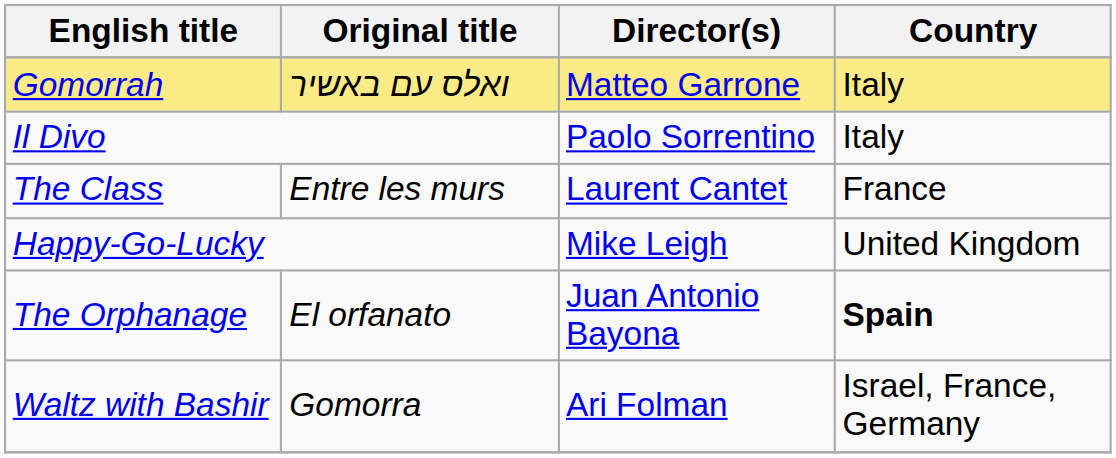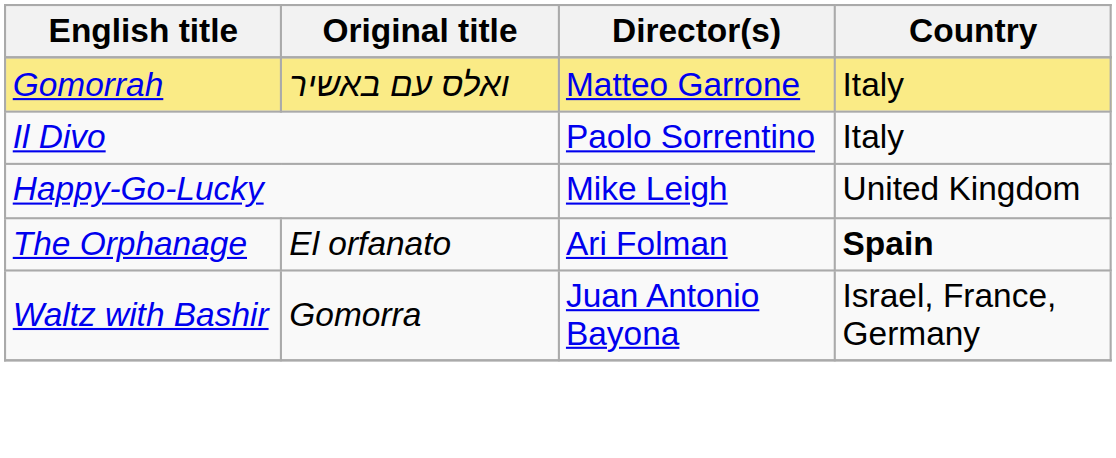- row: The Class | Entre les murs | Laurent Cantet | France
The Orphanage | Director(s): Juan Antonio Bayona -> Ari Folman
Waltz with Bashir | Director(s): Ari Folman -> Juan Antonio Bayona
